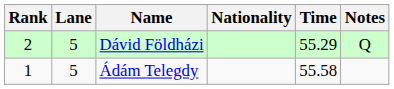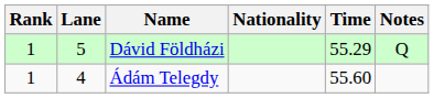Dávid Földházi | Rank: 2 -> 1
Ádám Telegdy | Lane: 5 -> 4
Ádám Telegdy | Time: 55.58 -> 55.60
